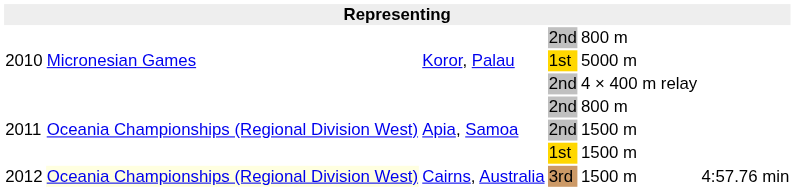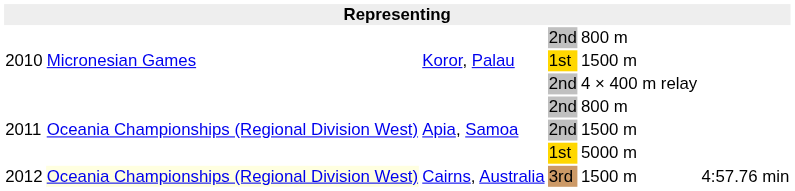2010 / 1st | column 5: 5000 m -> 1500 m
2011 / 1st | column 5: 1500 m -> 5000 m
